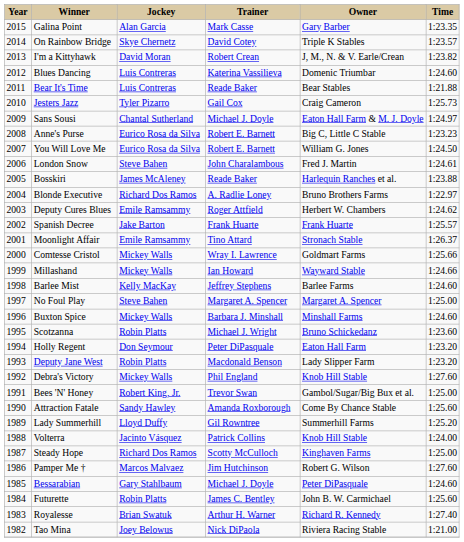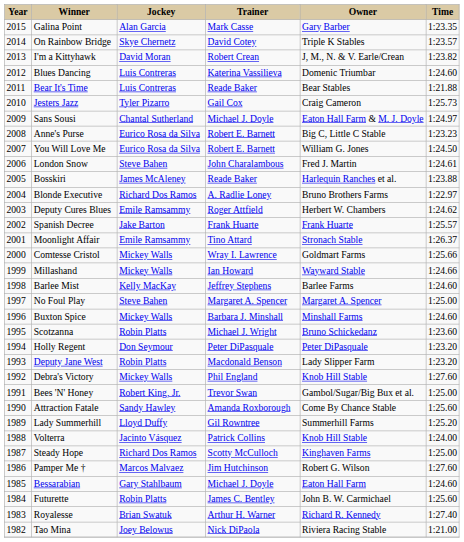Holly Regent | Owner: Eaton Hall Farm -> Peter DiPasquale
Bessarabian | Owner: Peter DiPasquale -> Eaton Hall Farm
